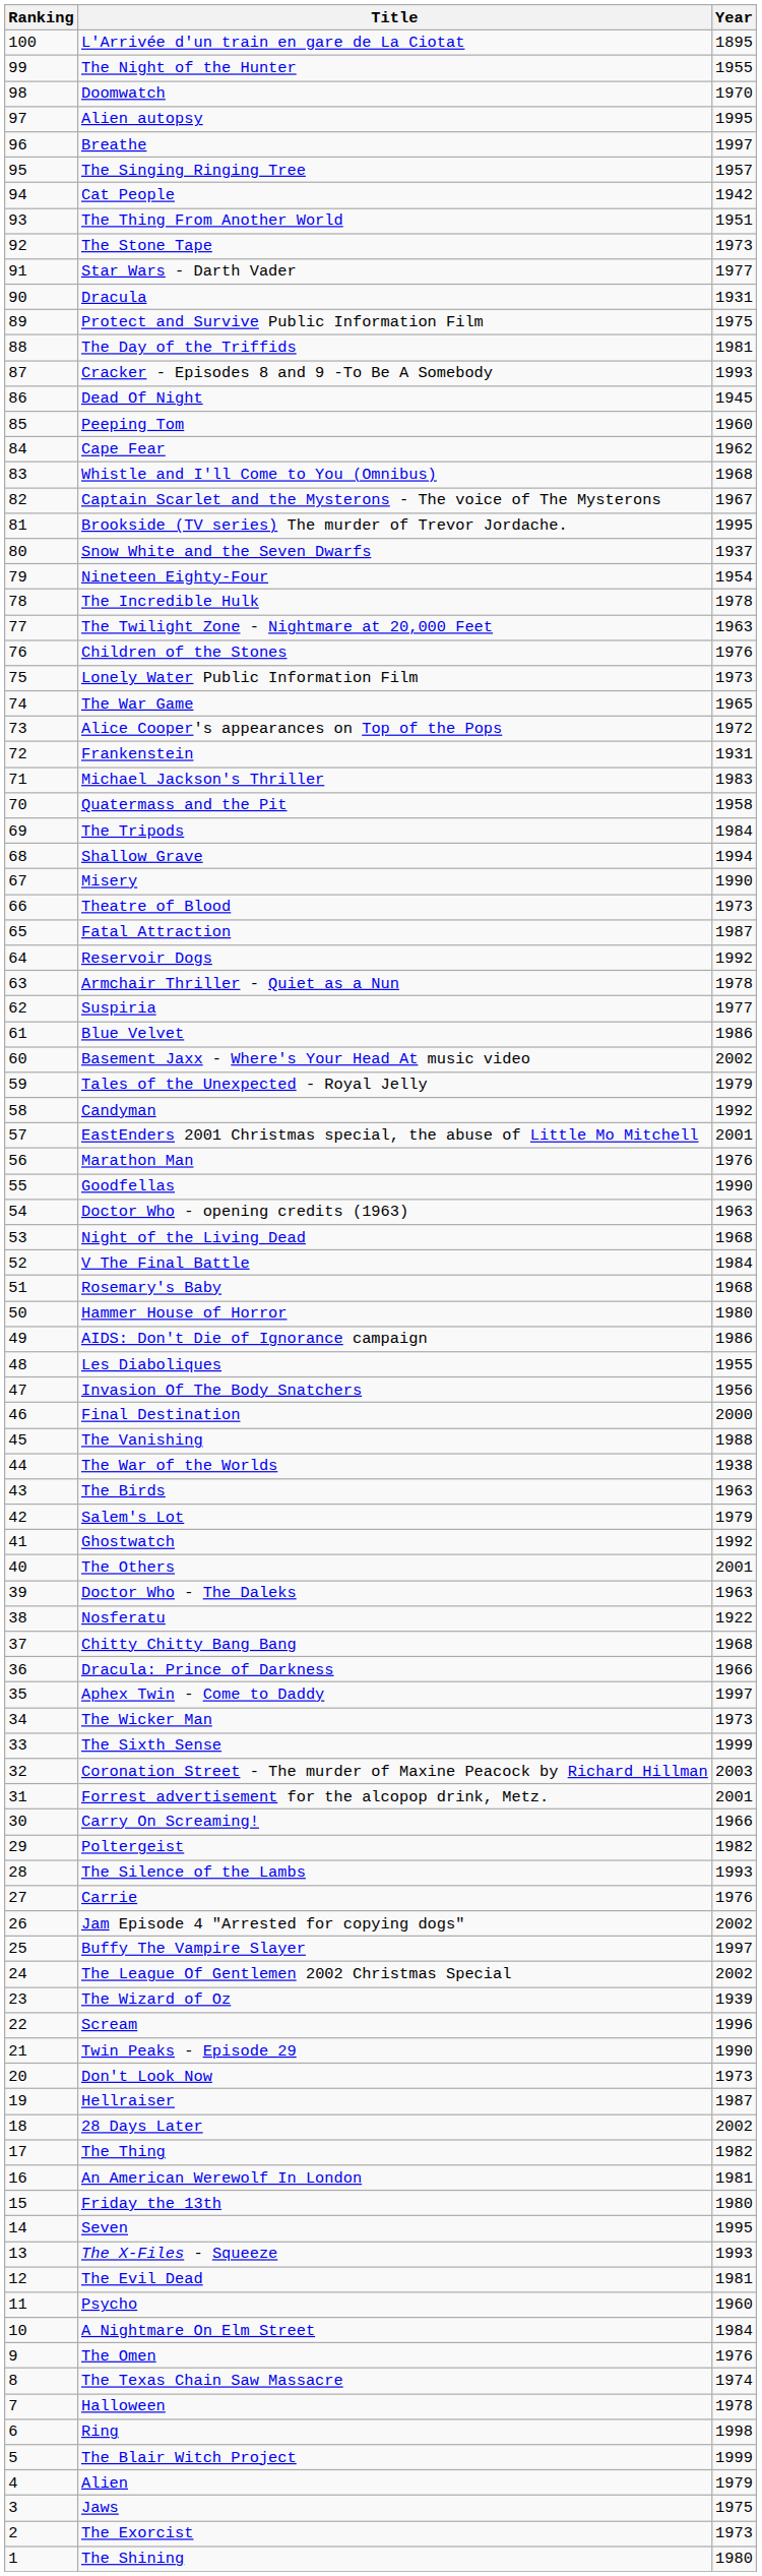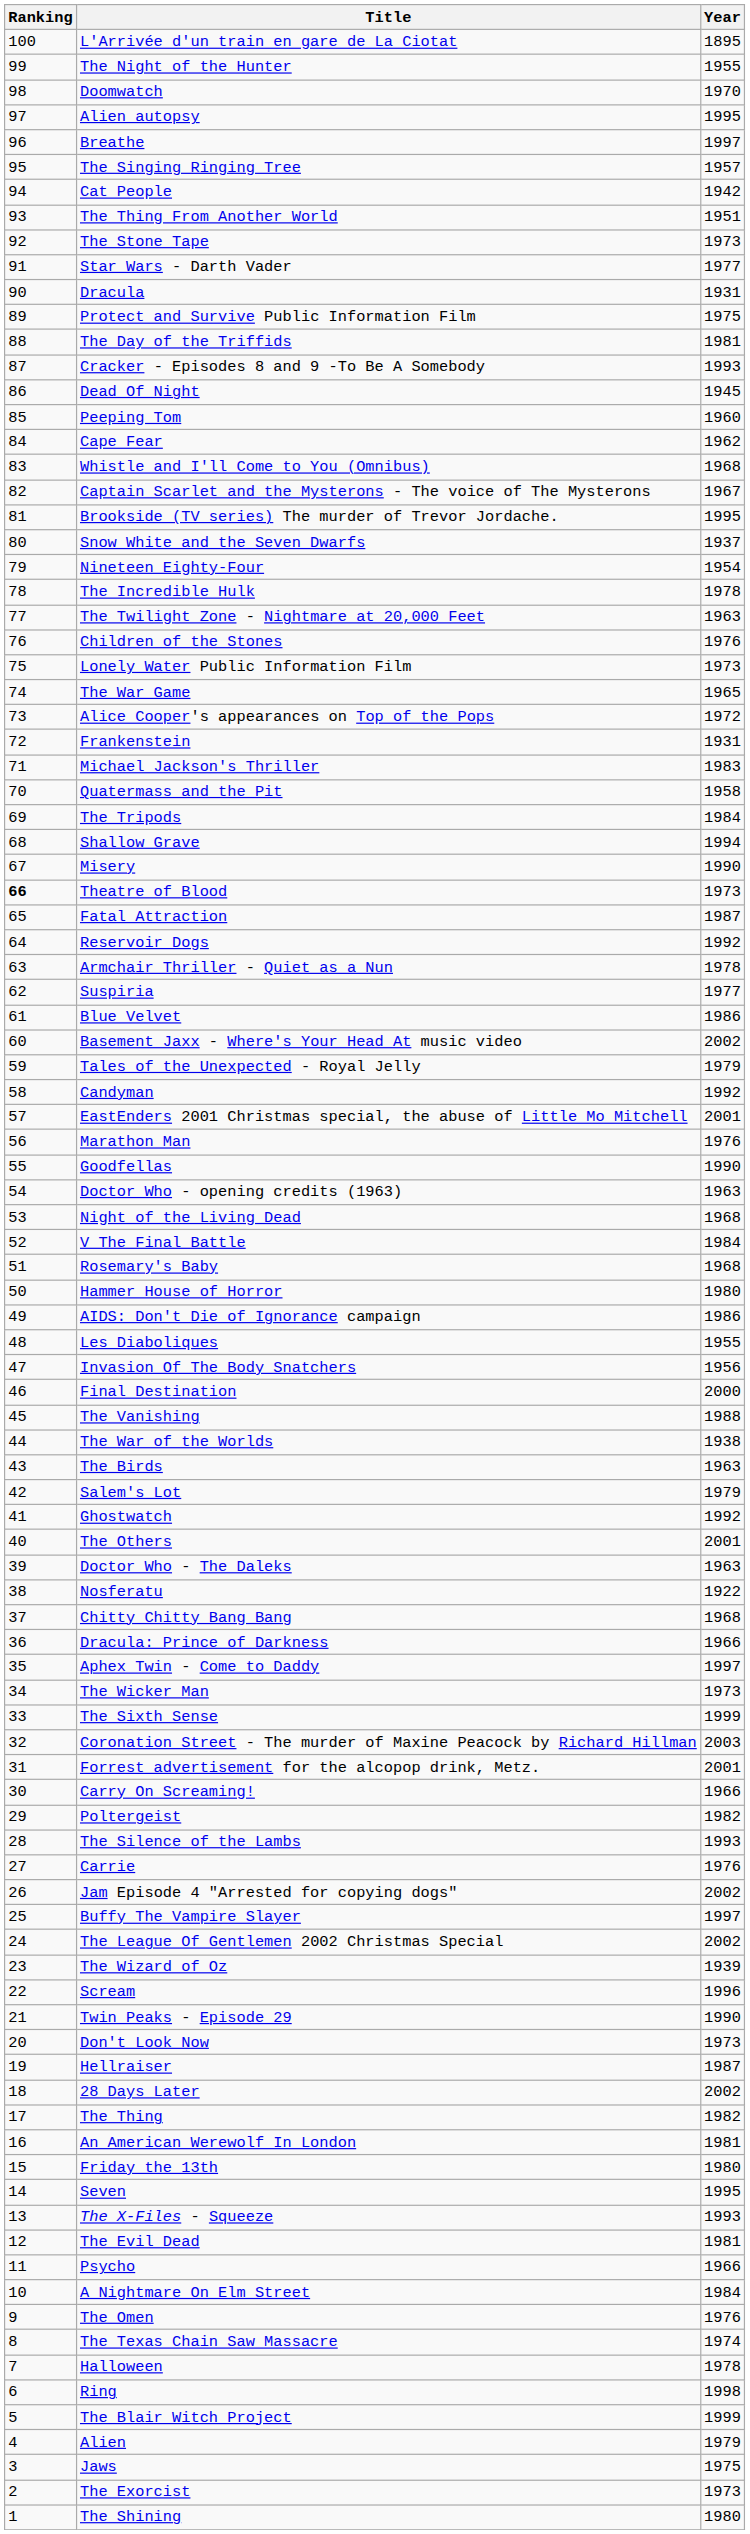Theatre of Blood | Ranking: normal -> bold
Psycho | Year: 1960 -> 1966
